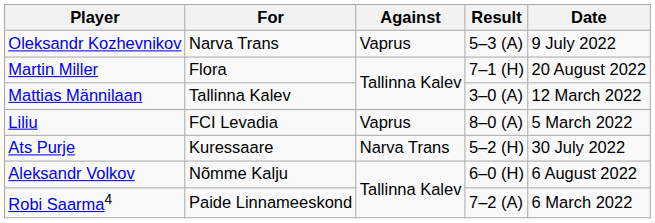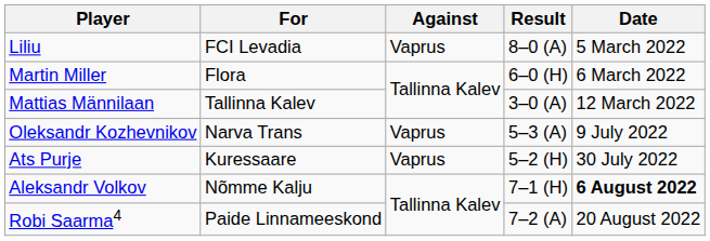rows swapped: Liliu <-> Oleksandr Kozhevnikov
Martin Miller | Result: 7–1 (H) -> 6–0 (H)
Martin Miller | Date: 20 August 2022 -> 6 March 2022
Ats Purje | Against: Narva Trans -> Vaprus
Aleksandr Volkov | Result: 6–0 (H) -> 7–1 (H)
Aleksandr Volkov | Date: normal -> bold
Robi Saarma4 | Date: 6 March 2022 -> 20 August 2022
